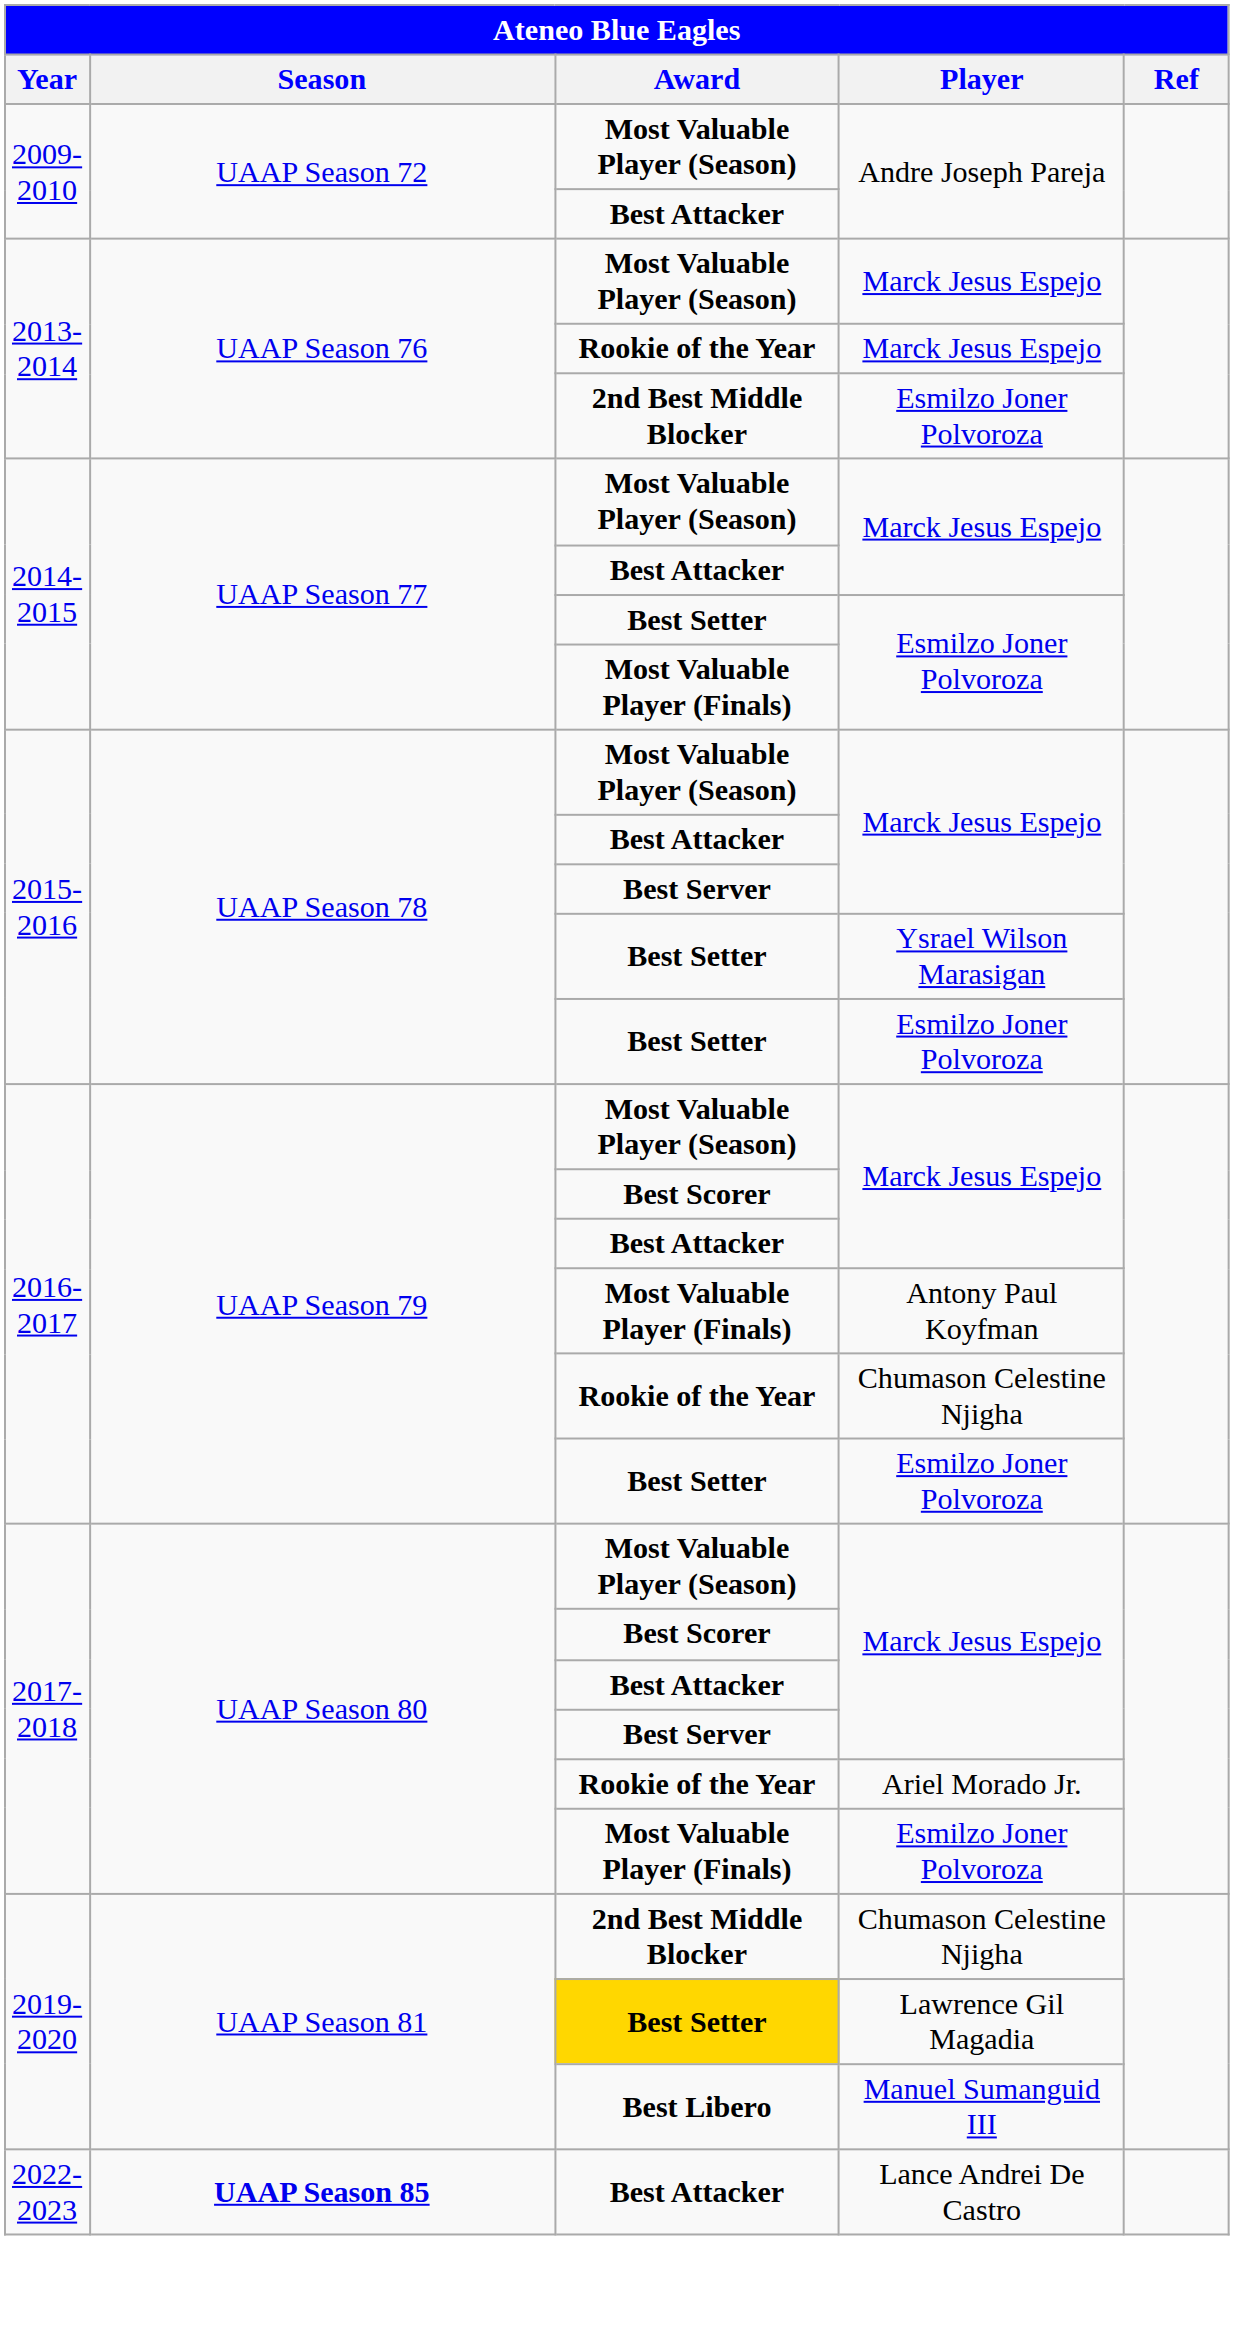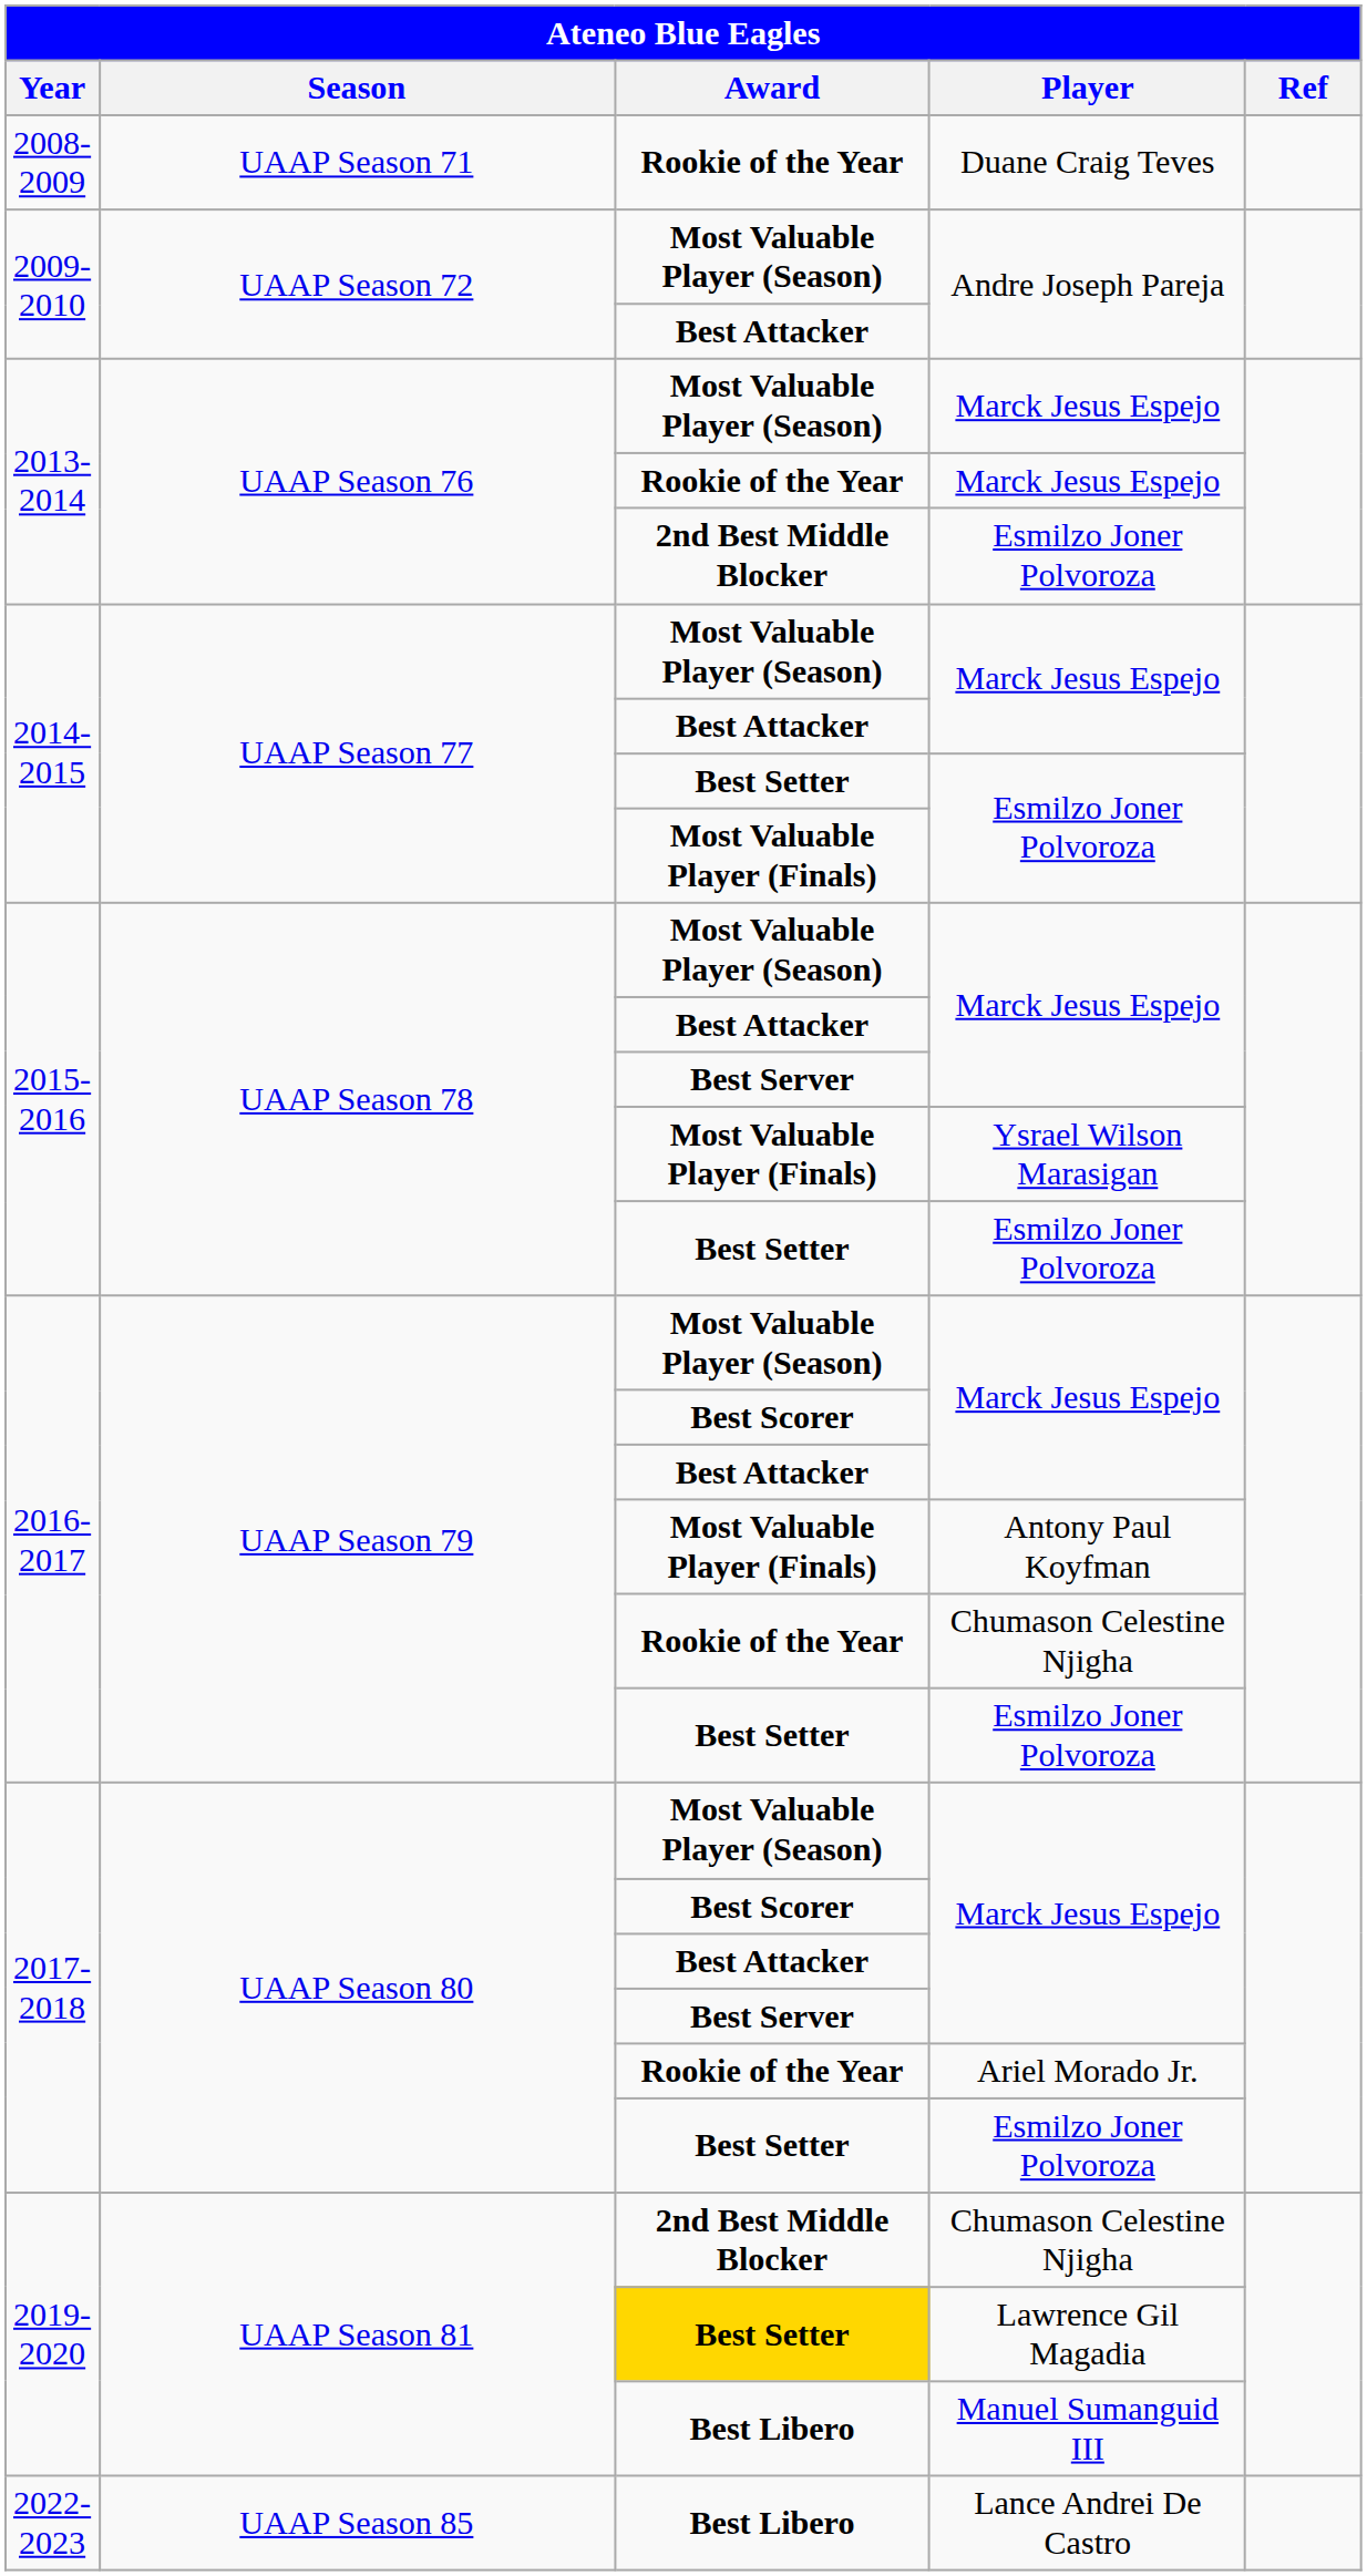+ row: 2008-2009 | UAAP Season 71 | Rookie of the Year | Duane Craig Teves
Ysrael Wilson Marasigan | Award: Best Setter -> Most Valuable Player (Finals)
2017-2018 / Esmilzo Joner Polvoroza | Award: Most Valuable Player (Finals) -> Best Setter
Lance Andrei De Castro | Season: bold -> normal
Lance Andrei De Castro | Award: Best Attacker -> Best Libero
